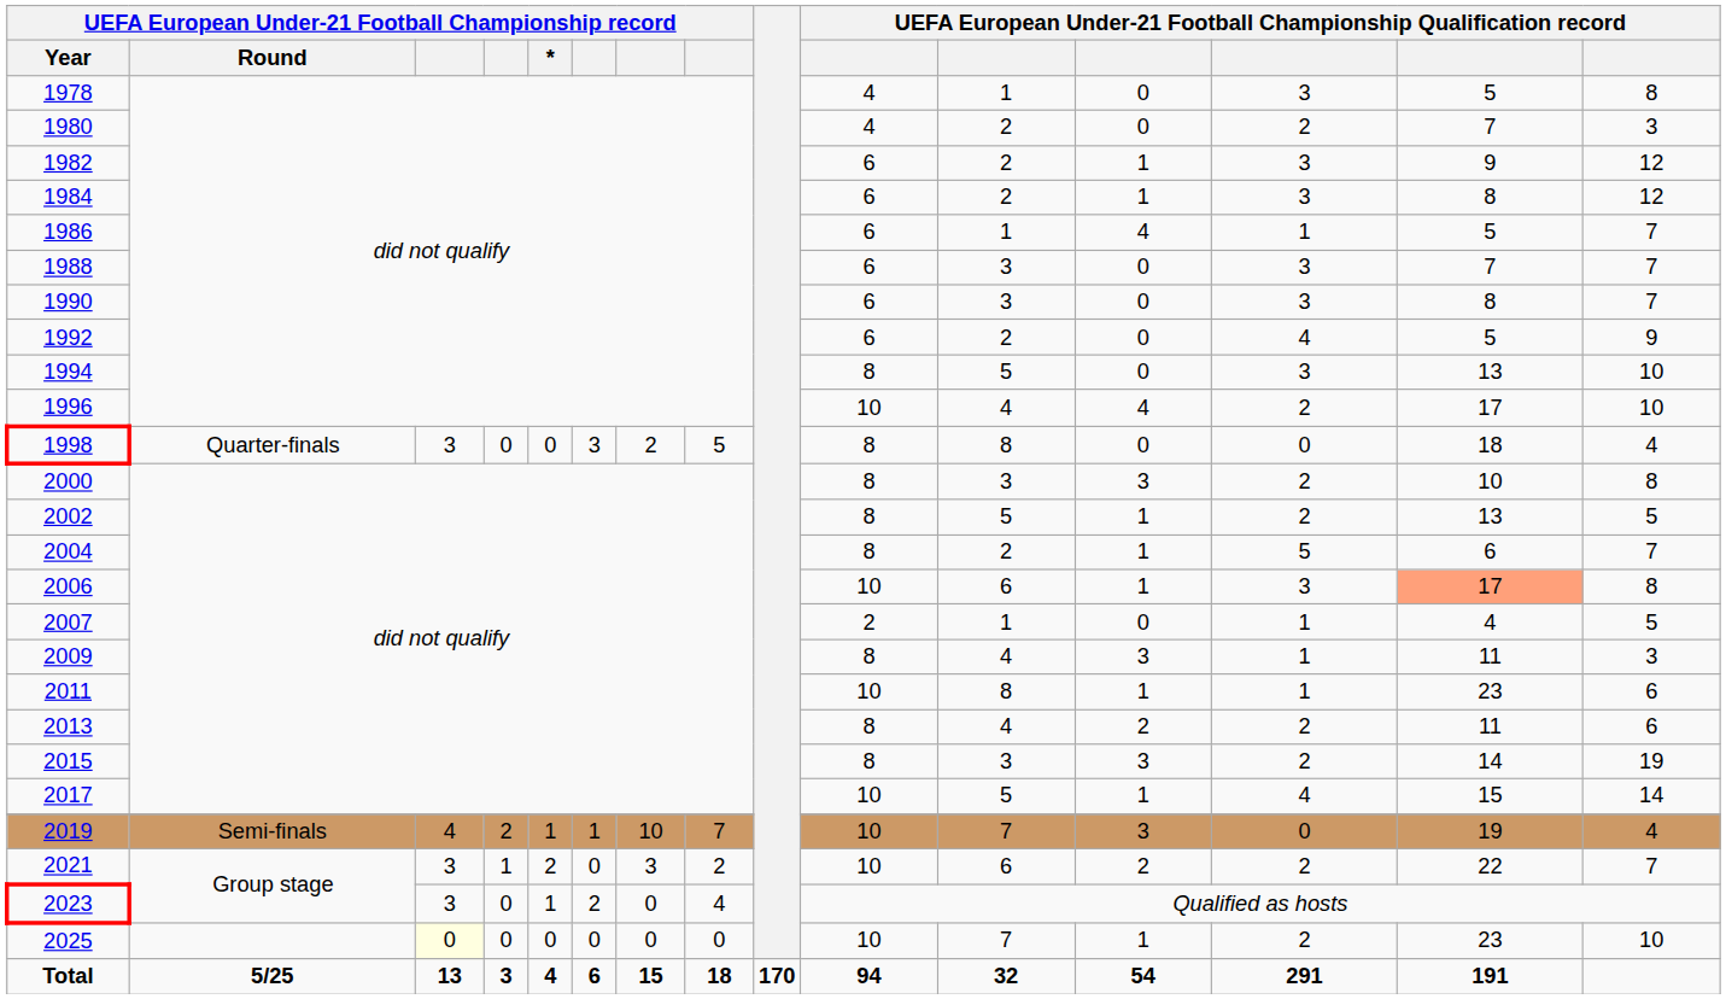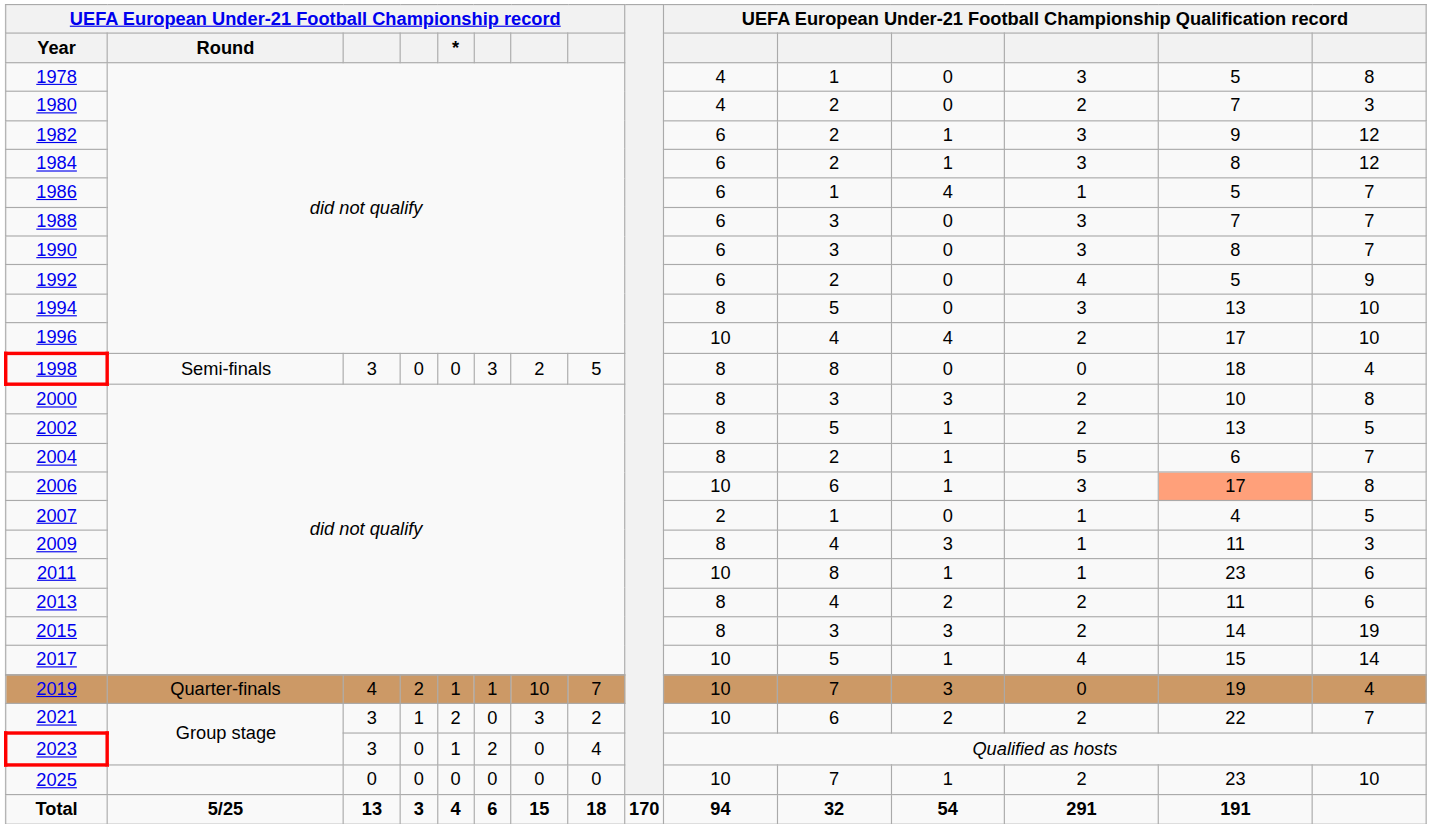1998 | UEFA European Under-21 Football Championship record / Round: Quarter-finals -> Semi-finals
2019 | UEFA European Under-21 Football Championship record / Round: Semi-finals -> Quarter-finals
2025 | column 3: lightyellow background -> no background
